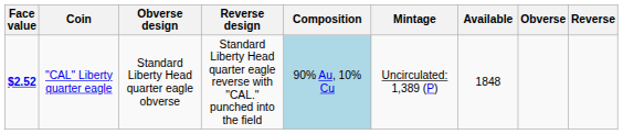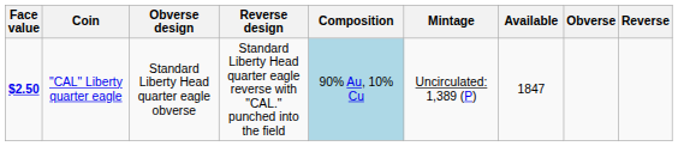"CAL" Liberty quarter eagle | Face value: $2.52 -> $2.50
"CAL" Liberty quarter eagle | Available: 1848 -> 1847
